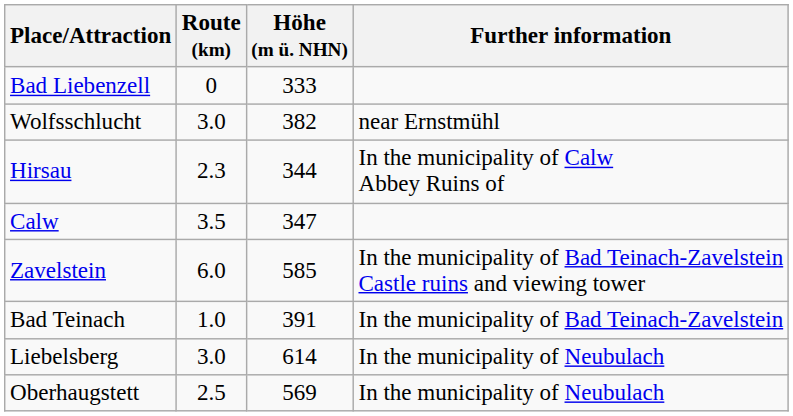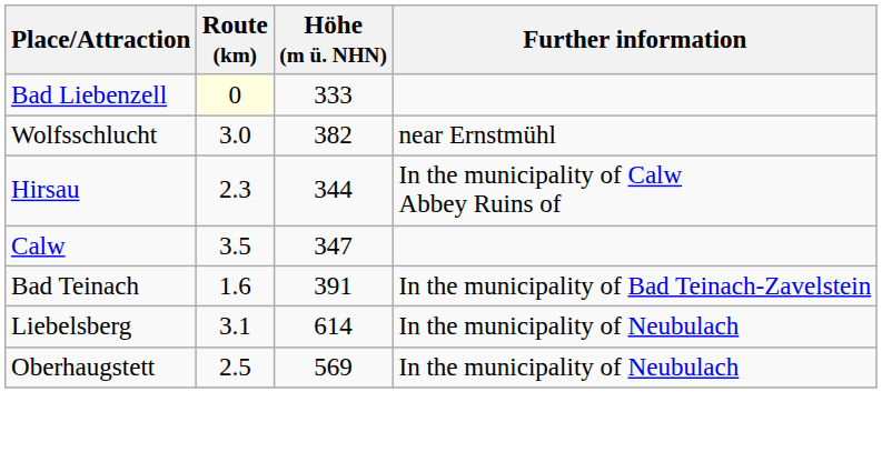Bad Liebenzell | Route (km): no background -> lightyellow background
- row: Zavelstein | 6.0 | 585 | In the municipality of Bad Teinach-Zavelstein Castle ruins and viewing tower
Bad Teinach | Route (km): 1.0 -> 1.6
Liebelsberg | Route (km): 3.0 -> 3.1
